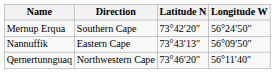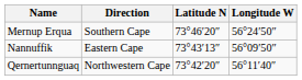Mernup Erqua | Latitude N: 73°42′20″ -> 73°46′20″
Qernertunnguaq | Latitude N: 73°46′20″ -> 73°42′20″
